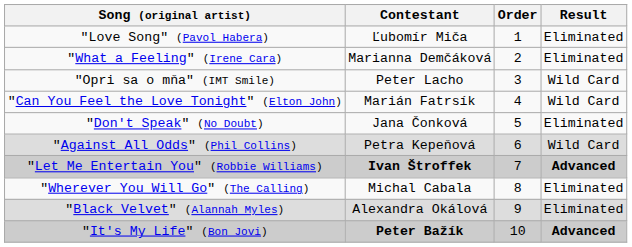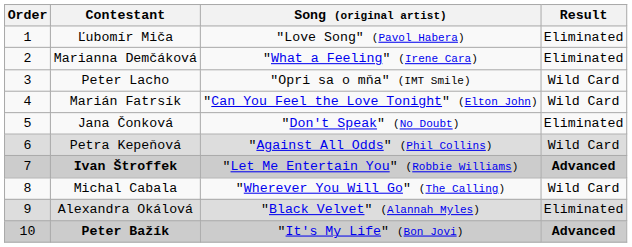columns swapped: Order <-> Song (original artist)
Michal Cabala | Result: Eliminated -> Wild Card
